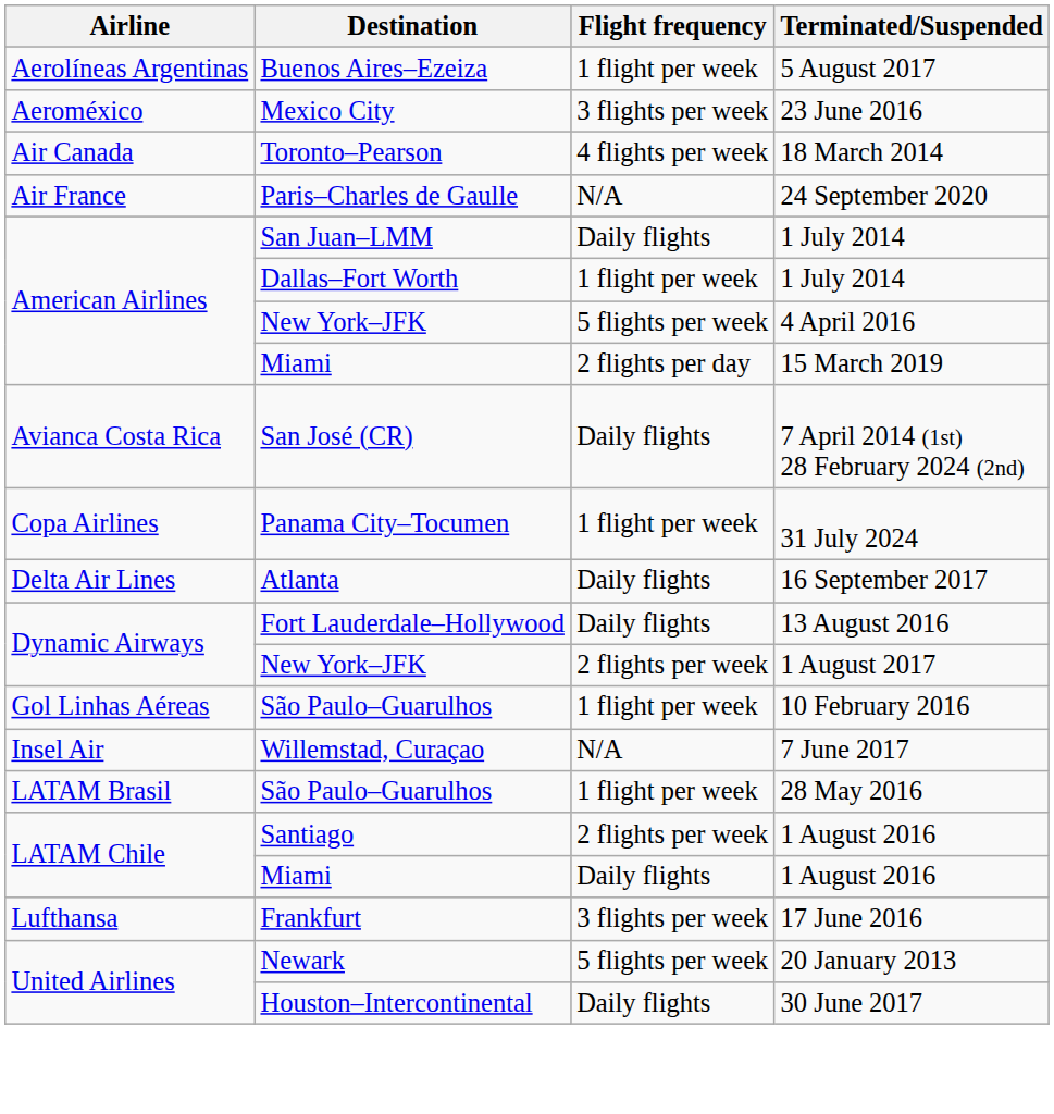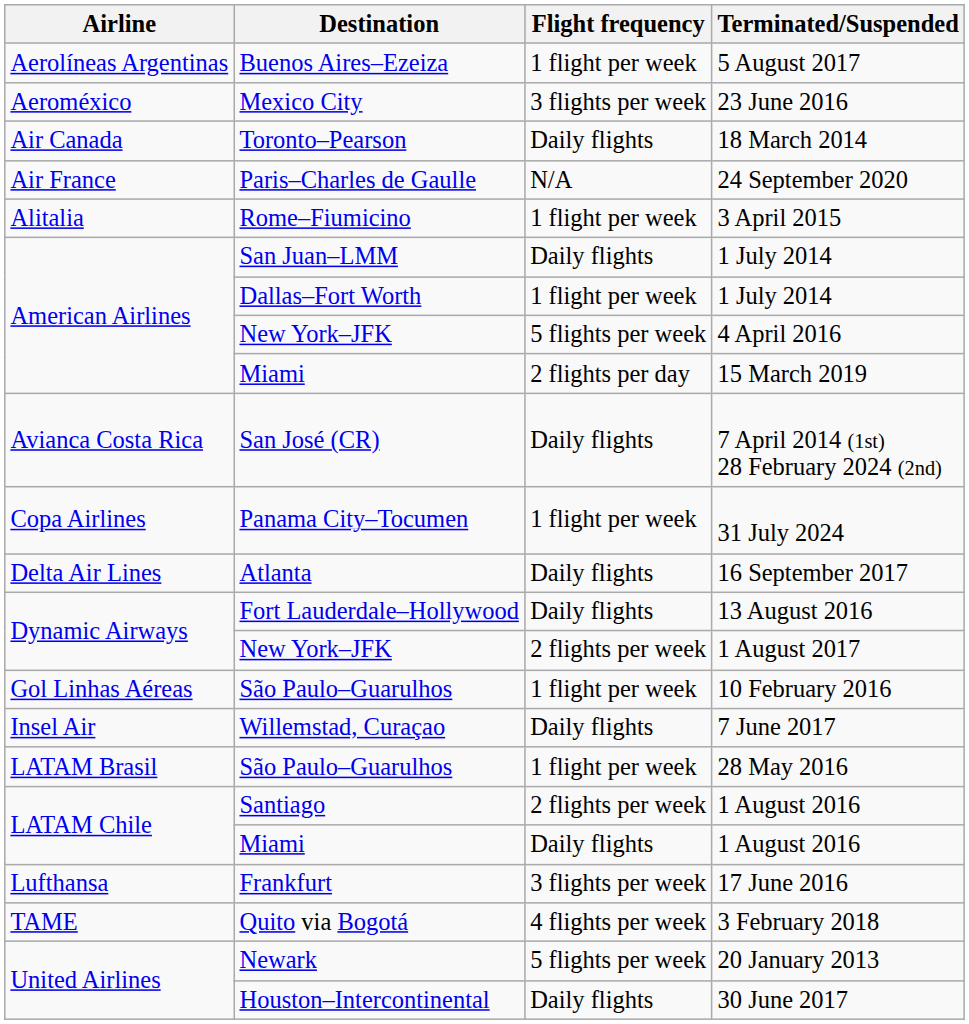18 March 2014 | Flight frequency: 4 flights per week -> Daily flights
+ row: Alitalia | Rome–Fiumicino | 1 flight per week | 3 April 2015
7 June 2017 | Flight frequency: N/A -> Daily flights
+ row: TAME | Quito via Bogotá | 4 flights per week | 3 February 2018
